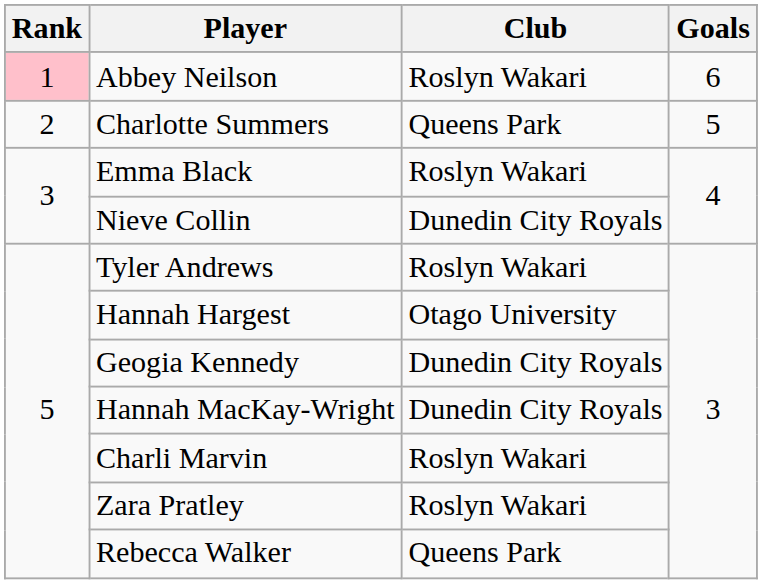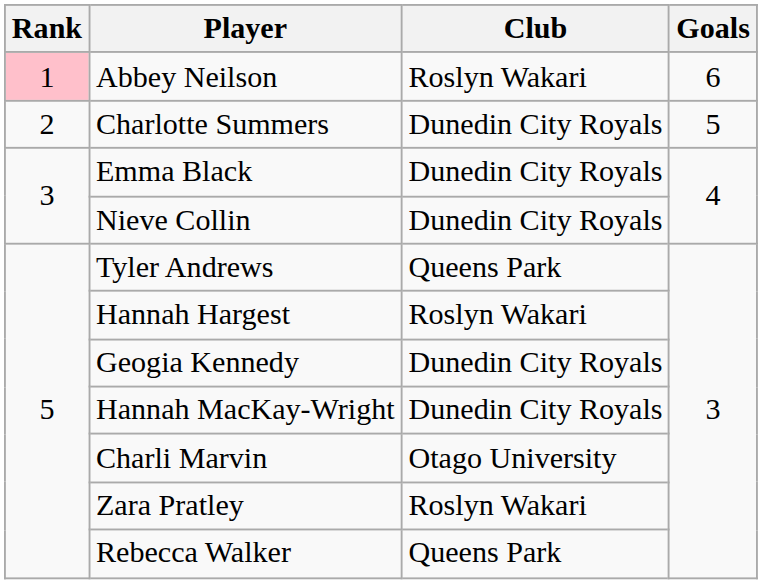Charlotte Summers | Club: Queens Park -> Dunedin City Royals
Emma Black | Club: Roslyn Wakari -> Dunedin City Royals
Tyler Andrews | Club: Roslyn Wakari -> Queens Park
Hannah Hargest | Club: Otago University -> Roslyn Wakari
Charli Marvin | Club: Roslyn Wakari -> Otago University
